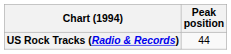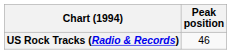US Rock Tracks (Radio & Records) | Peak position: 44 -> 46
